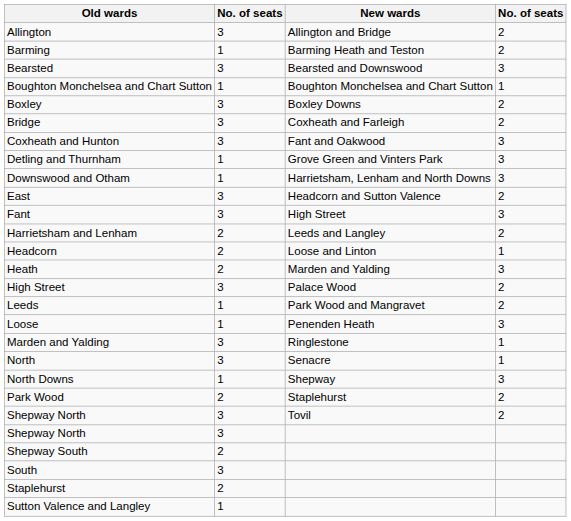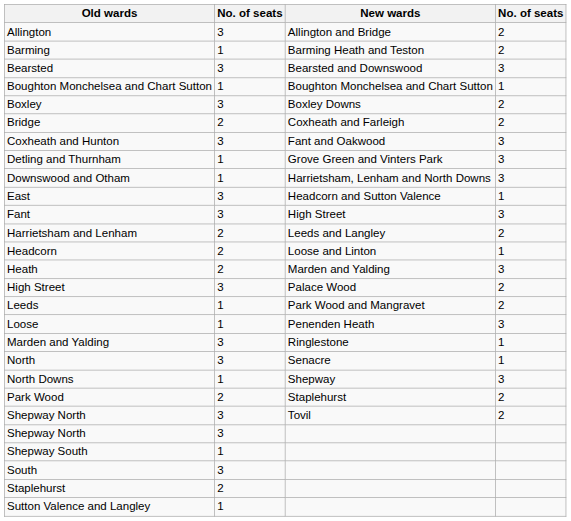Bridge | column 2: 3 -> 2
East | column 4: 2 -> 1
Shepway South | column 2: 2 -> 1
